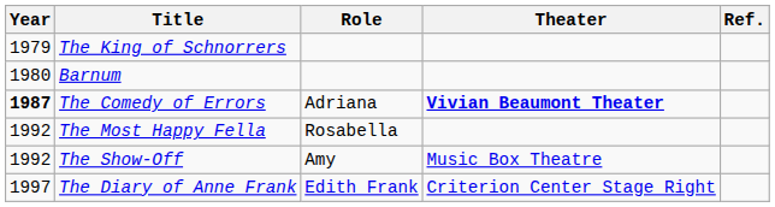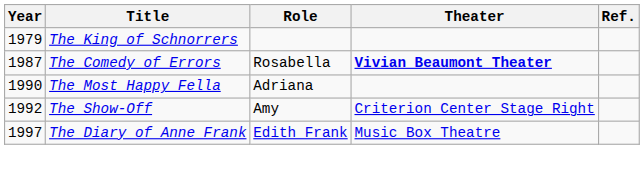- row: 1980 | Barnum
The Comedy of Errors | Year: bold -> normal
The Comedy of Errors | Role: Adriana -> Rosabella
The Most Happy Fella | Year: 1992 -> 1990
The Most Happy Fella | Role: Rosabella -> Adriana
The Show-Off | Theater: Music Box Theatre -> Criterion Center Stage Right
The Diary of Anne Frank | Theater: Criterion Center Stage Right -> Music Box Theatre
